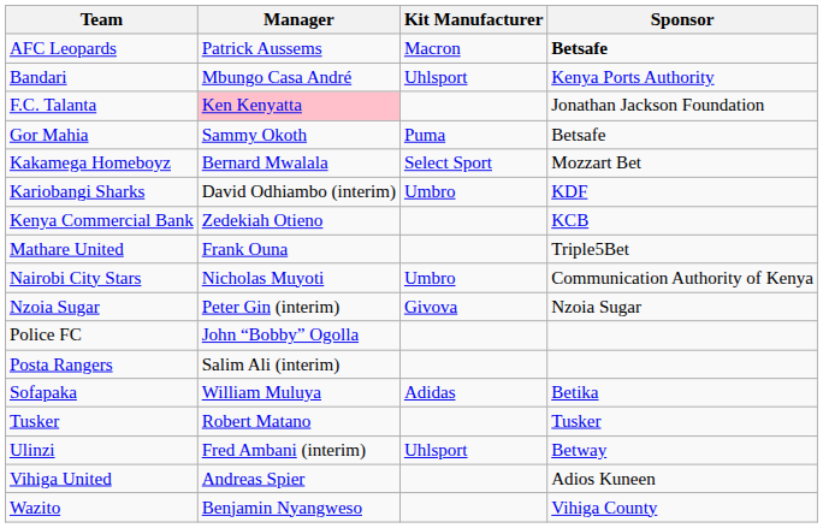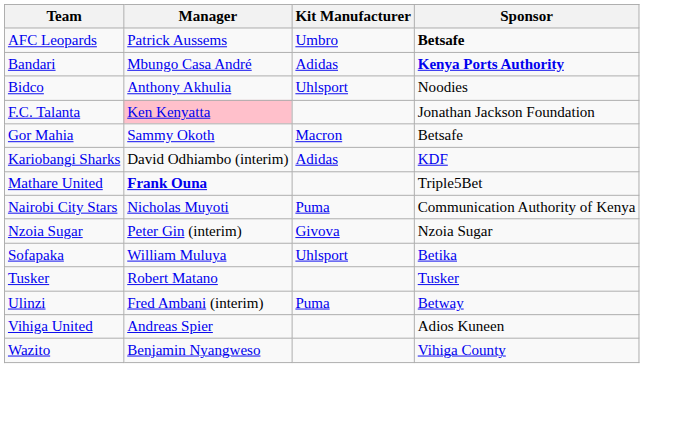AFC Leopards | Kit Manufacturer: Macron -> Umbro
Bandari | Kit Manufacturer: Uhlsport -> Adidas
Bandari | Sponsor: normal -> bold
+ row: Bidco | Anthony Akhulia | Uhlsport | Noodies
Gor Mahia | Kit Manufacturer: Puma -> Macron
- row: Kakamega Homeboyz | Bernard Mwalala | Select Sport | Mozzart Bet
Kariobangi Sharks | Kit Manufacturer: Umbro -> Adidas
- row: Kenya Commercial Bank | Zedekiah Otieno | KCB
Mathare United | Manager: normal -> bold
Nairobi City Stars | Kit Manufacturer: Umbro -> Puma
- row: Police FC | John “Bobby” Ogolla
- row: Posta Rangers | Salim Ali (interim)
Sofapaka | Kit Manufacturer: Adidas -> Uhlsport
Ulinzi | Kit Manufacturer: Uhlsport -> Puma
